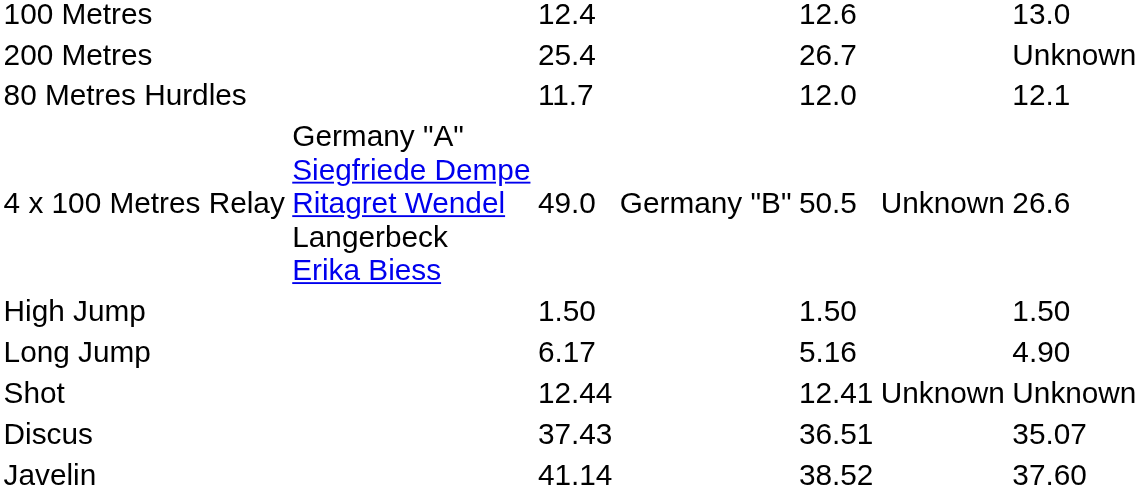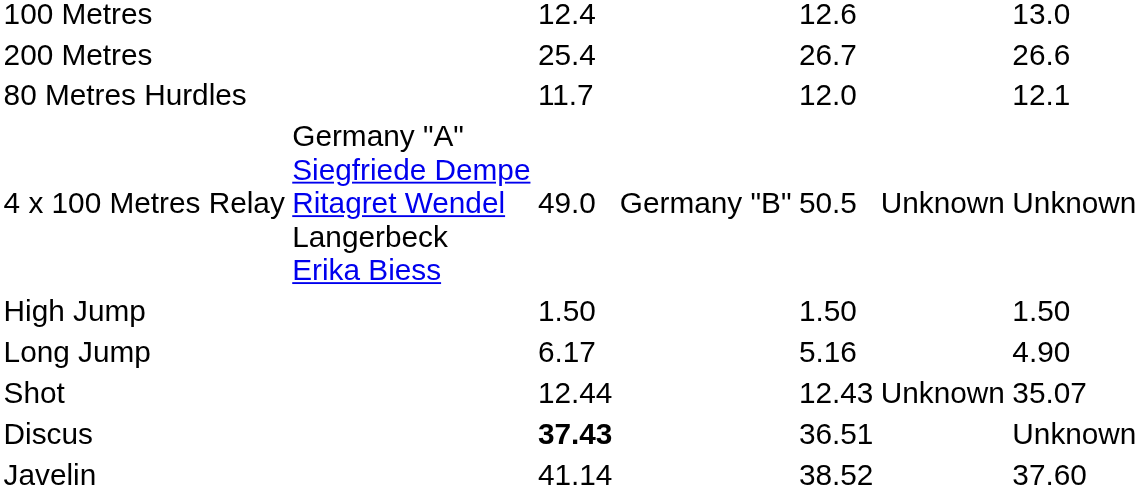200 Metres | column 7: Unknown -> 26.6
4 x 100 Metres Relay | column 7: 26.6 -> Unknown
Shot | column 5: 12.41 -> 12.43
Shot | column 7: Unknown -> 35.07
Discus | column 3: normal -> bold
Discus | column 7: 35.07 -> Unknown
